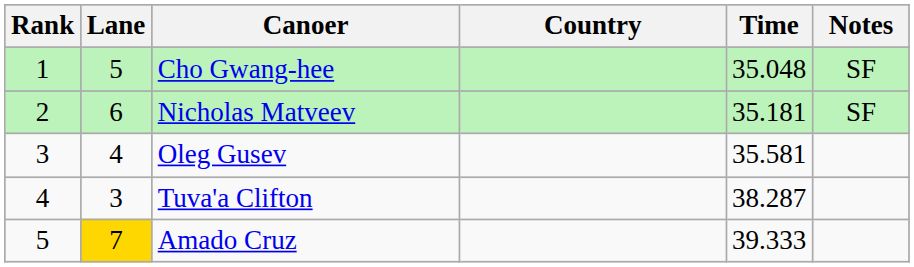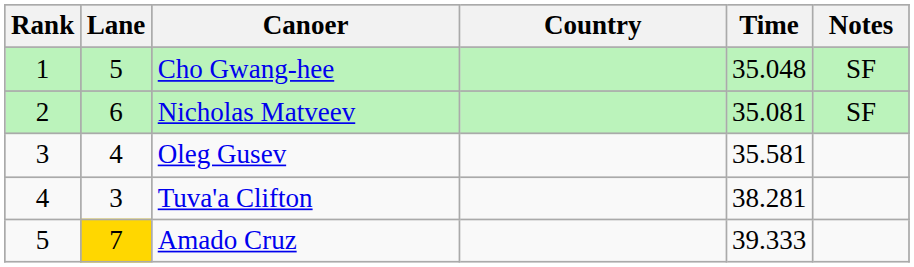Nicholas Matveev | Time: 35.181 -> 35.081
Tuva'a Clifton | Time: 38.287 -> 38.281
